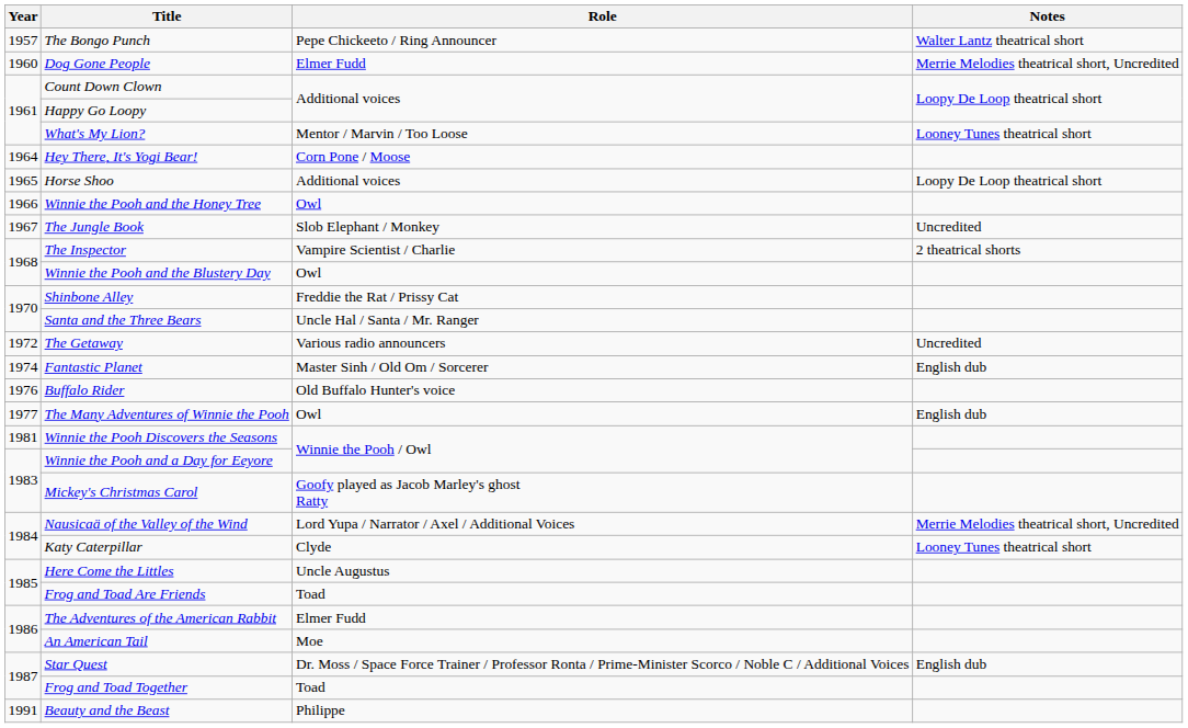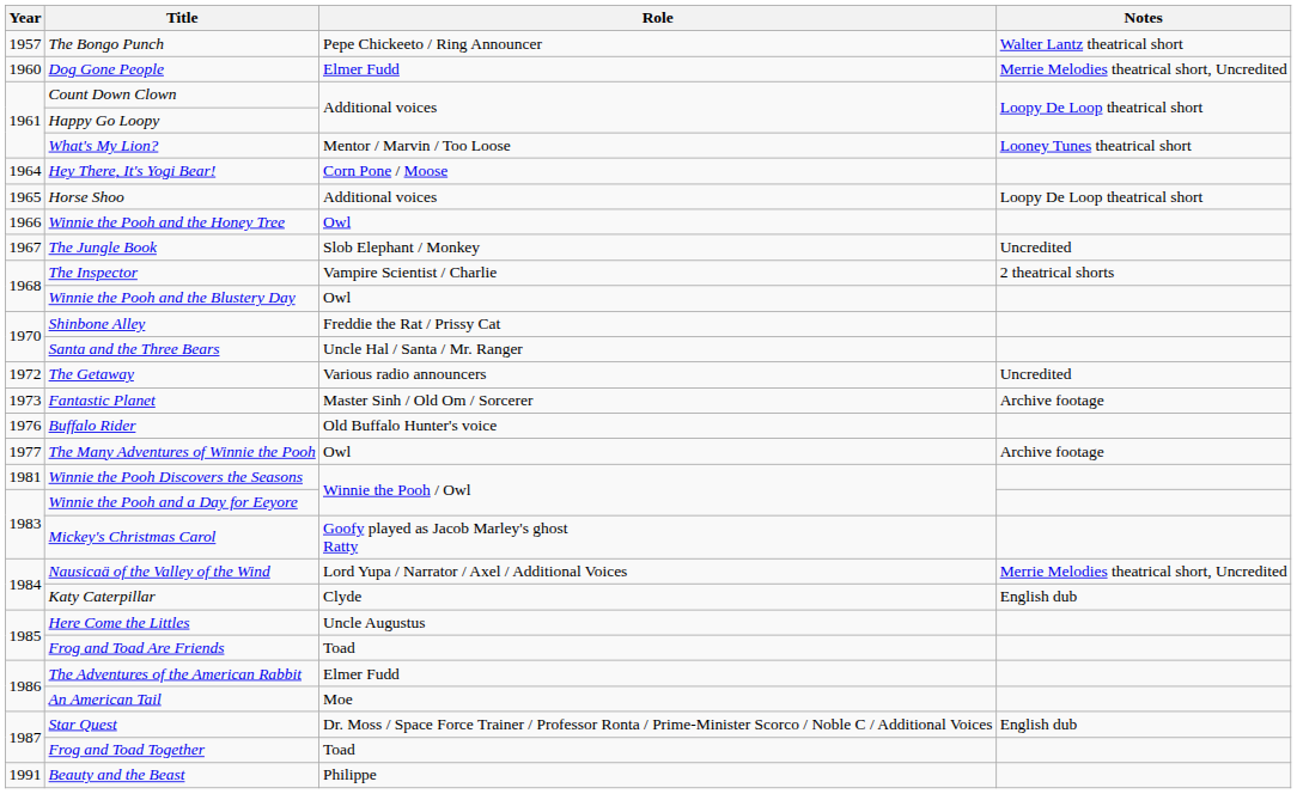Fantastic Planet | Year: 1974 -> 1973
Fantastic Planet | Notes: English dub -> Archive footage
The Many Adventures of Winnie the Pooh | Notes: English dub -> Archive footage
Katy Caterpillar | Notes: Looney Tunes theatrical short -> English dub
